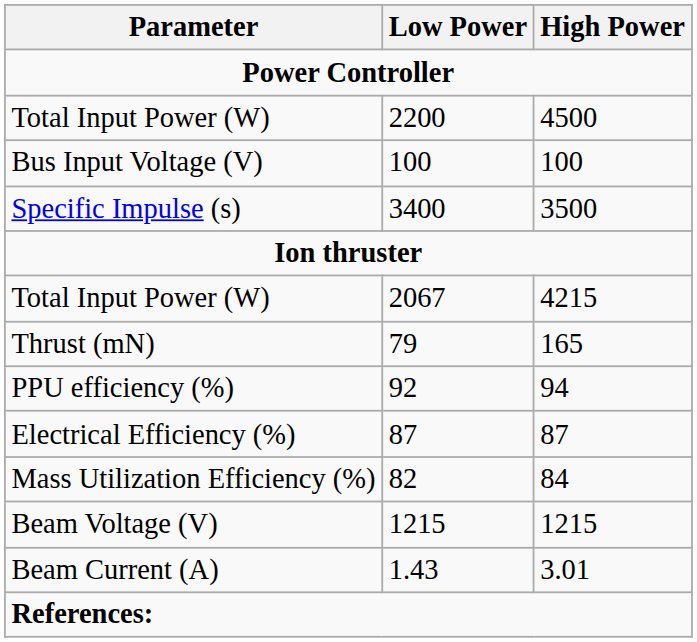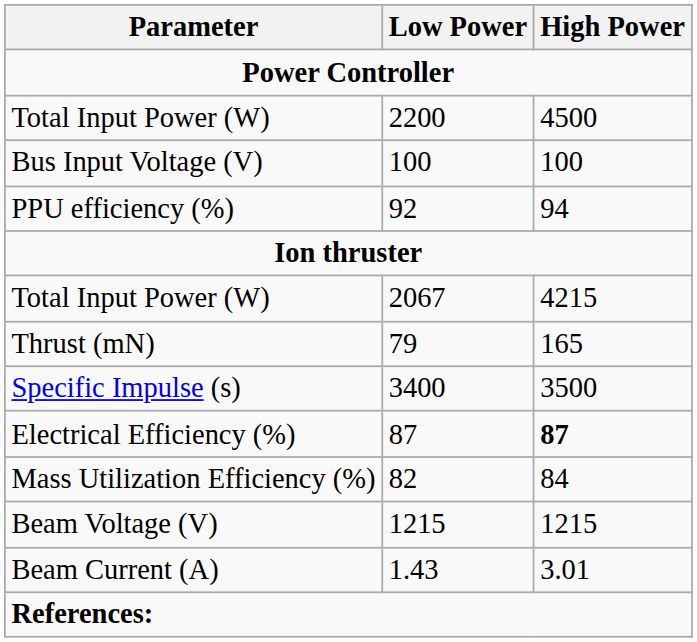rows swapped: PPU efficiency (%) <-> Specific Impulse (s)
Electrical Efficiency (%) | High Power: normal -> bold
